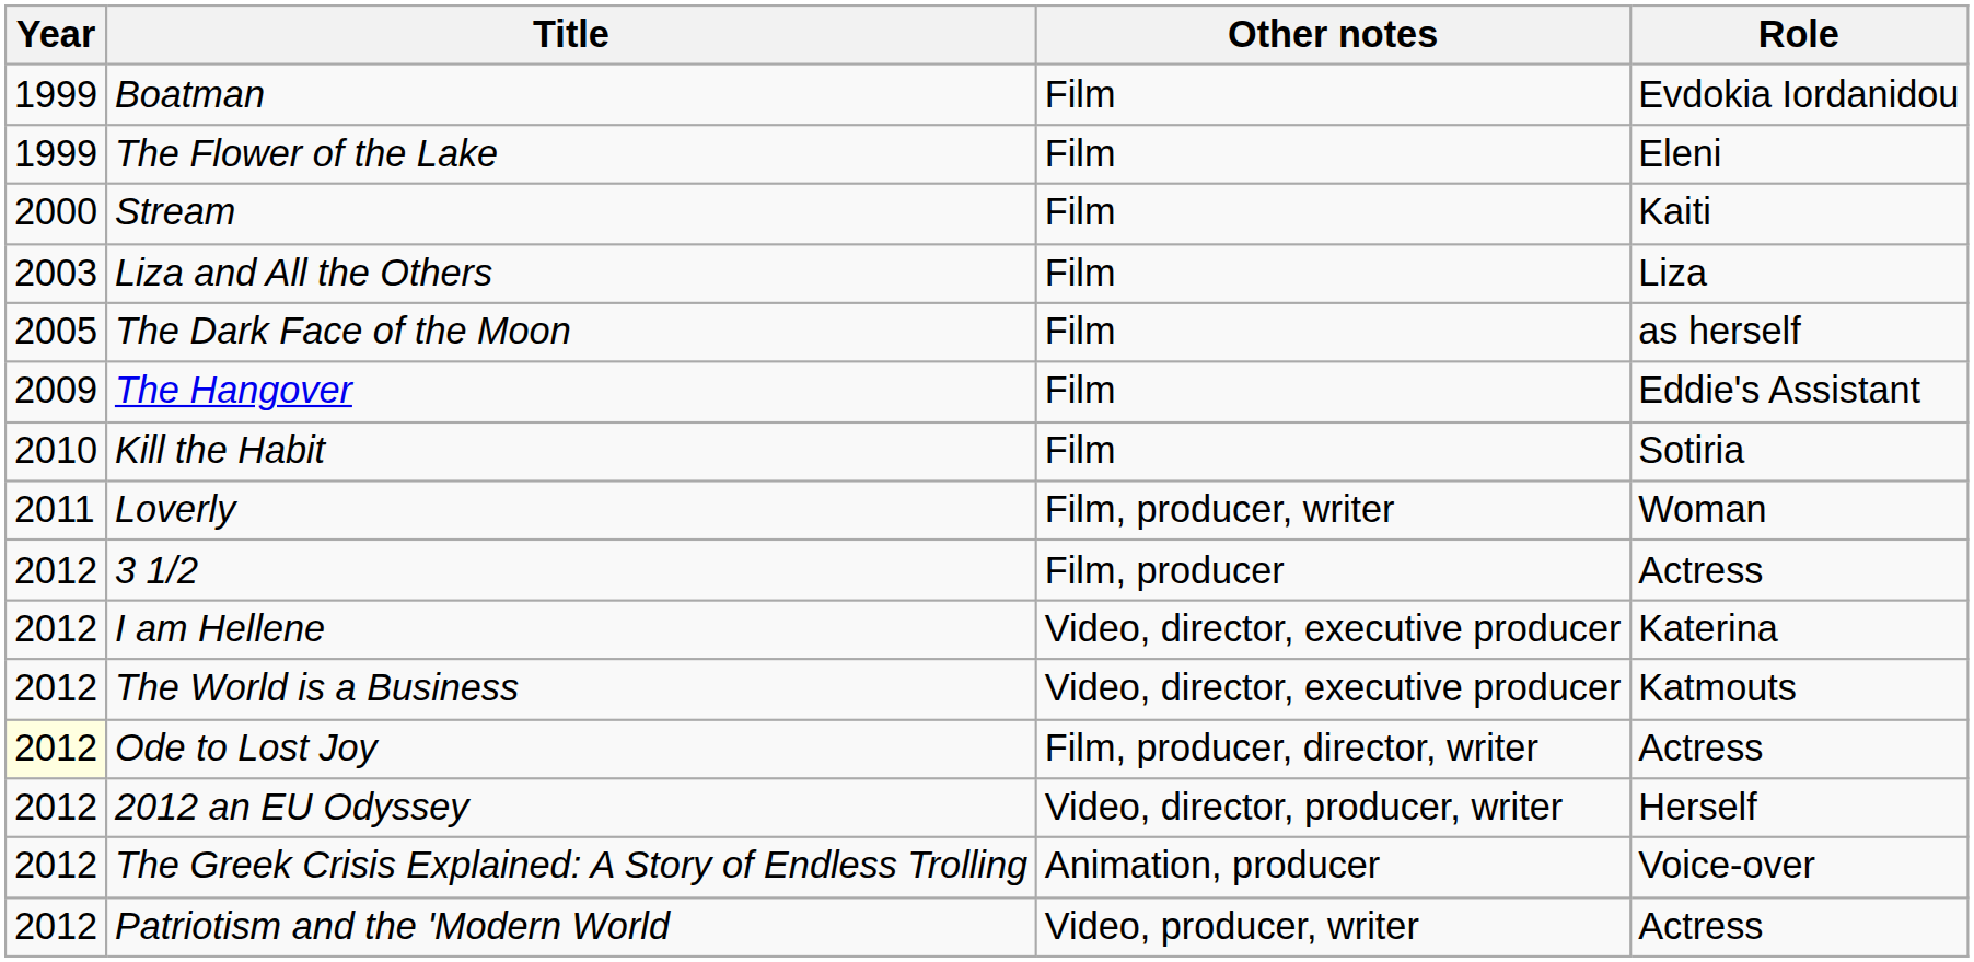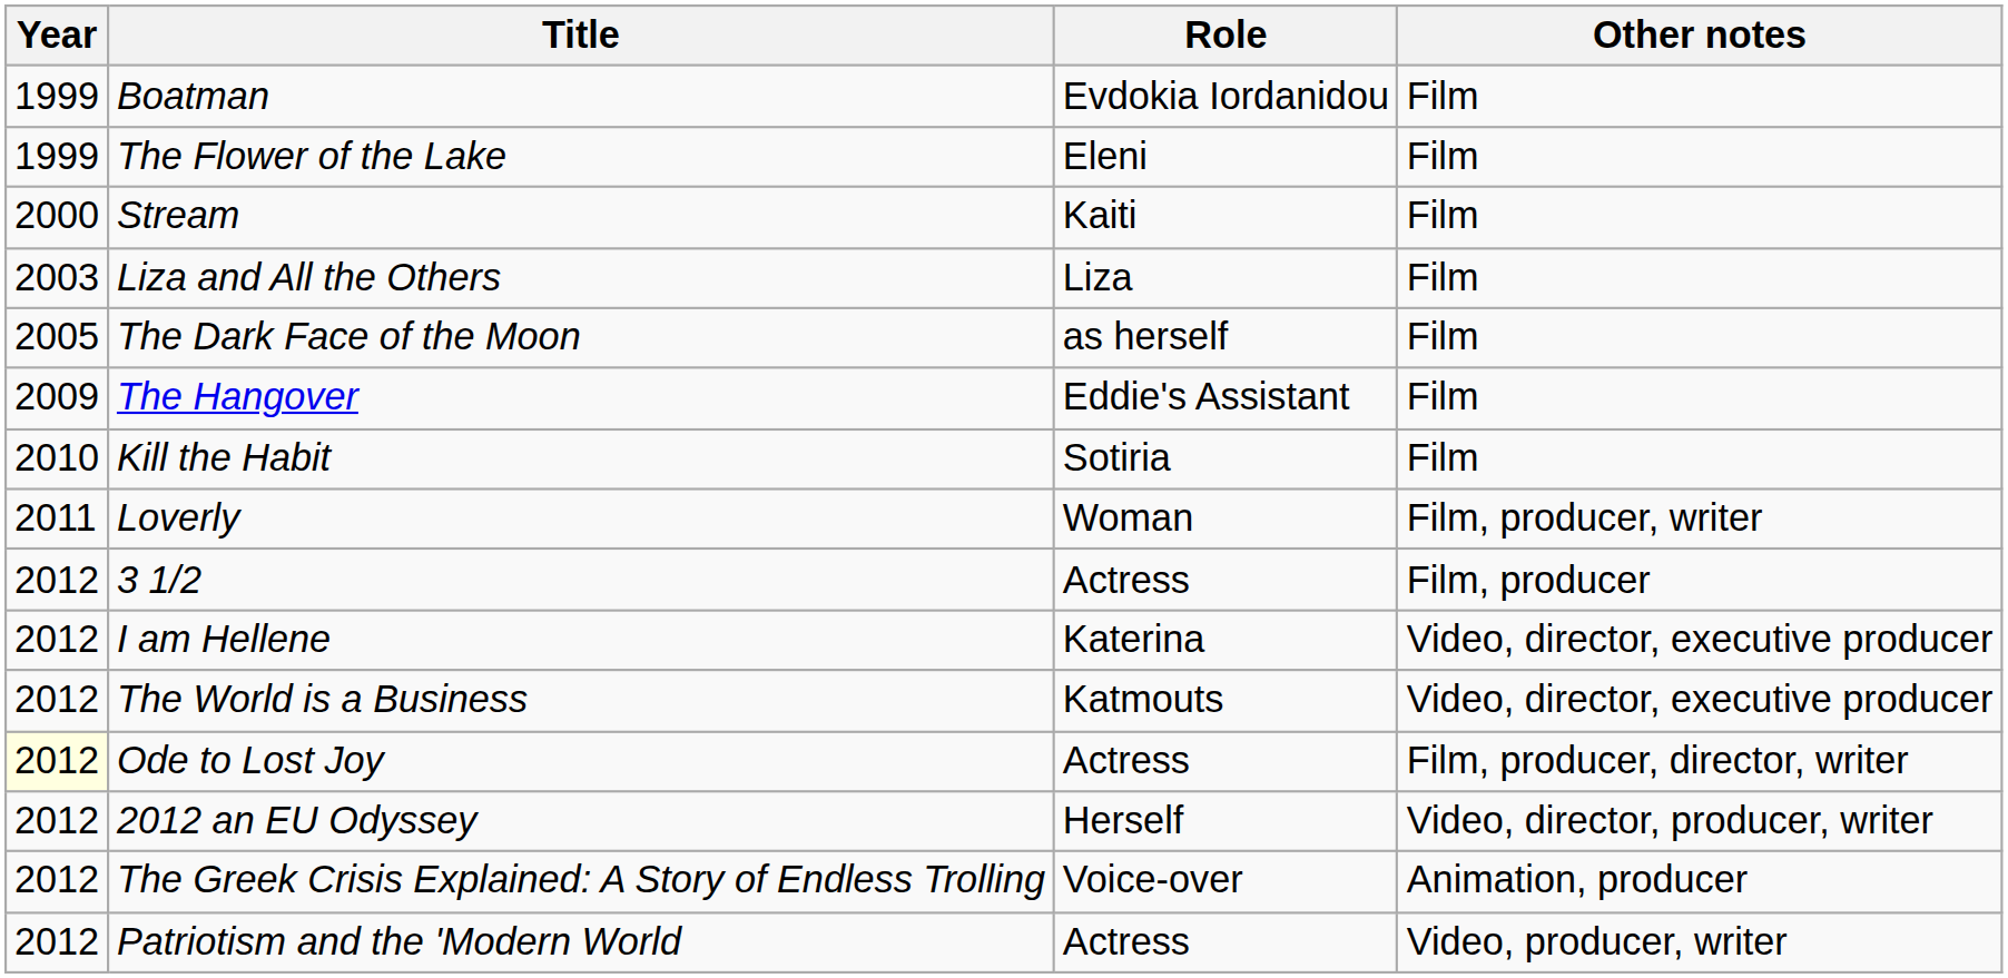columns swapped: Role <-> Other notes
